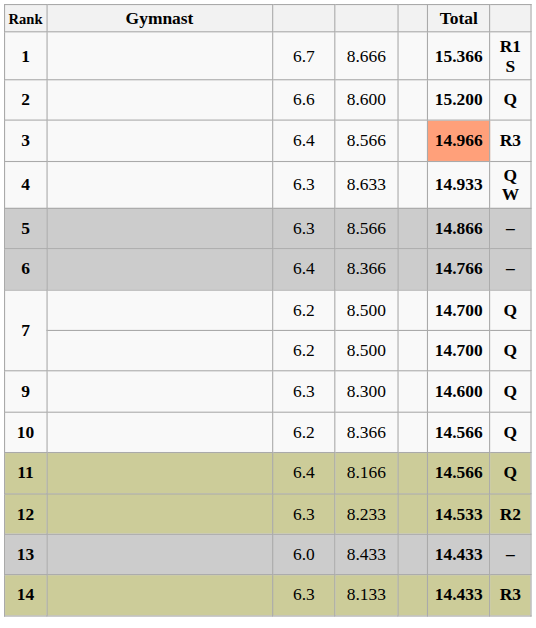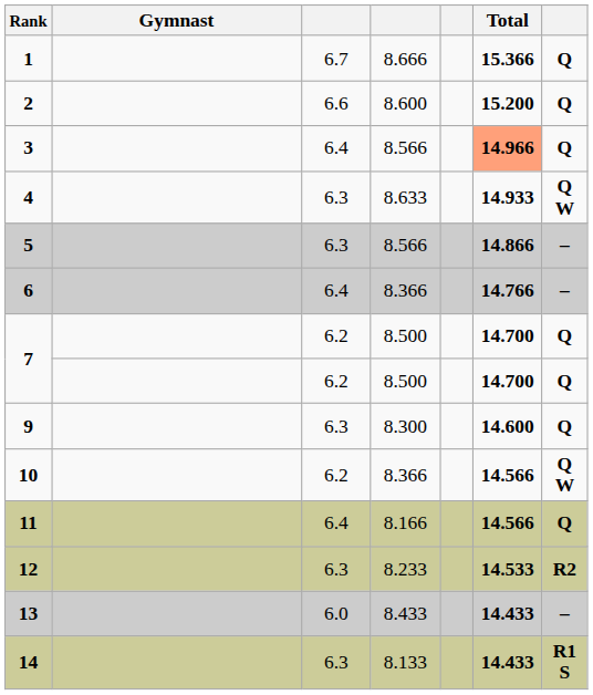1 | column 7: R1 S -> Q
3 | column 7: R3 -> Q
10 | column 7: Q -> Q W
14 | column 7: R3 -> R1 S
